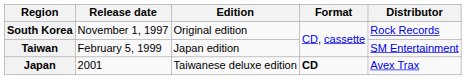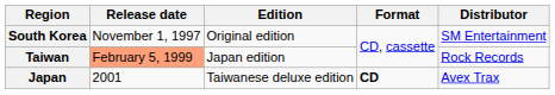South Korea | Distributor: Rock Records -> SM Entertainment
Taiwan | Release date: no background -> lightsalmon background
Taiwan | Distributor: SM Entertainment -> Rock Records
